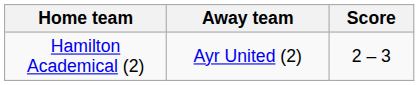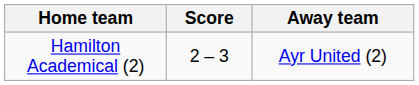columns swapped: Score <-> Away team
